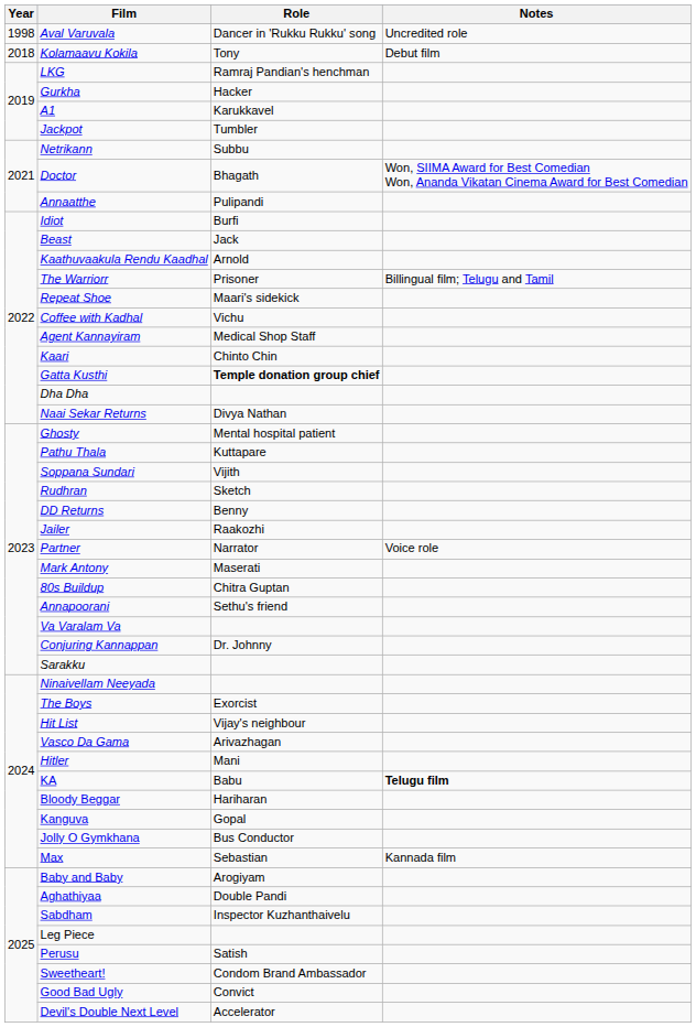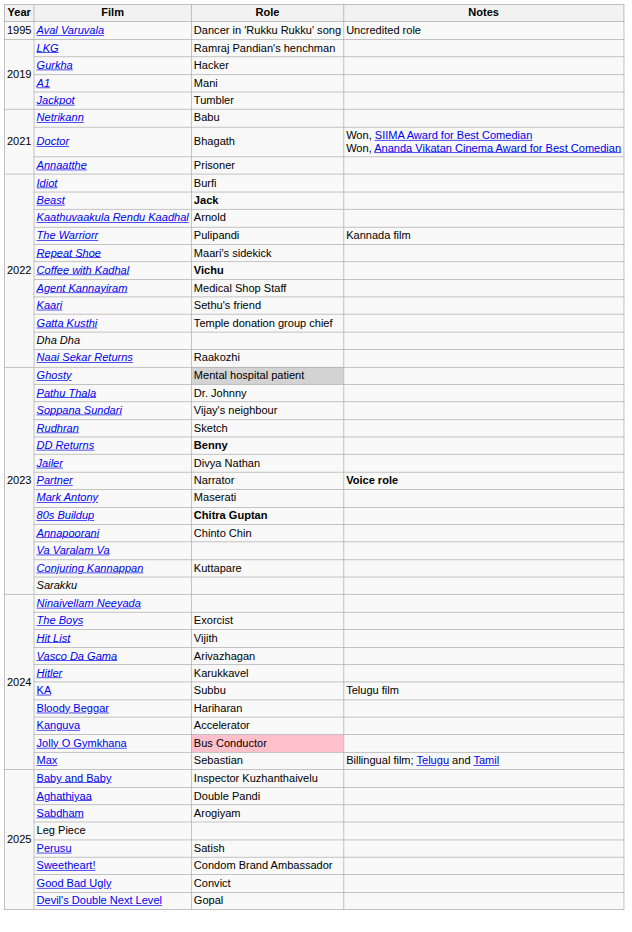Aval Varuvala | Year: 1998 -> 1995
- row: 2018 | Kolamaavu Kokila | Tony | Debut film
A1 | Role: Karukkavel -> Mani
Netrikann | Role: Subbu -> Babu
Annaatthe | Role: Pulipandi -> Prisoner
Beast | Role: normal -> bold
The Warriorr | Role: Prisoner -> Pulipandi
The Warriorr | Notes: Billingual film; Telugu and Tamil -> Kannada film
Coffee with Kadhal | Role: normal -> bold
Kaari | Role: Chinto Chin -> Sethu's friend
Gatta Kusthi | Role: bold -> normal
Naai Sekar Returns | Role: Divya Nathan -> Raakozhi
Ghosty | Role: no background -> lightgrey background
Pathu Thala | Role: Kuttapare -> Dr. Johnny
Soppana Sundari | Role: Vijith -> Vijay's neighbour
DD Returns | Role: normal -> bold
Jailer | Role: Raakozhi -> Divya Nathan
Partner | Notes: normal -> bold
80s Buildup | Role: normal -> bold
Annapoorani | Role: Sethu's friend -> Chinto Chin
Conjuring Kannappan | Role: Dr. Johnny -> Kuttapare
Hit List | Role: Vijay's neighbour -> Vijith
Hitler | Role: Mani -> Karukkavel
KA | Role: Babu -> Subbu
KA | Notes: bold -> normal
Kanguva | Role: Gopal -> Accelerator
Jolly O Gymkhana | Role: no background -> pink background
Max | Notes: Kannada film -> Billingual film; Telugu and Tamil
Baby and Baby | Role: Arogiyam -> Inspector Kuzhanthaivelu
Sabdham | Role: Inspector Kuzhanthaivelu -> Arogiyam
Devil's Double Next Level | Role: Accelerator -> Gopal
